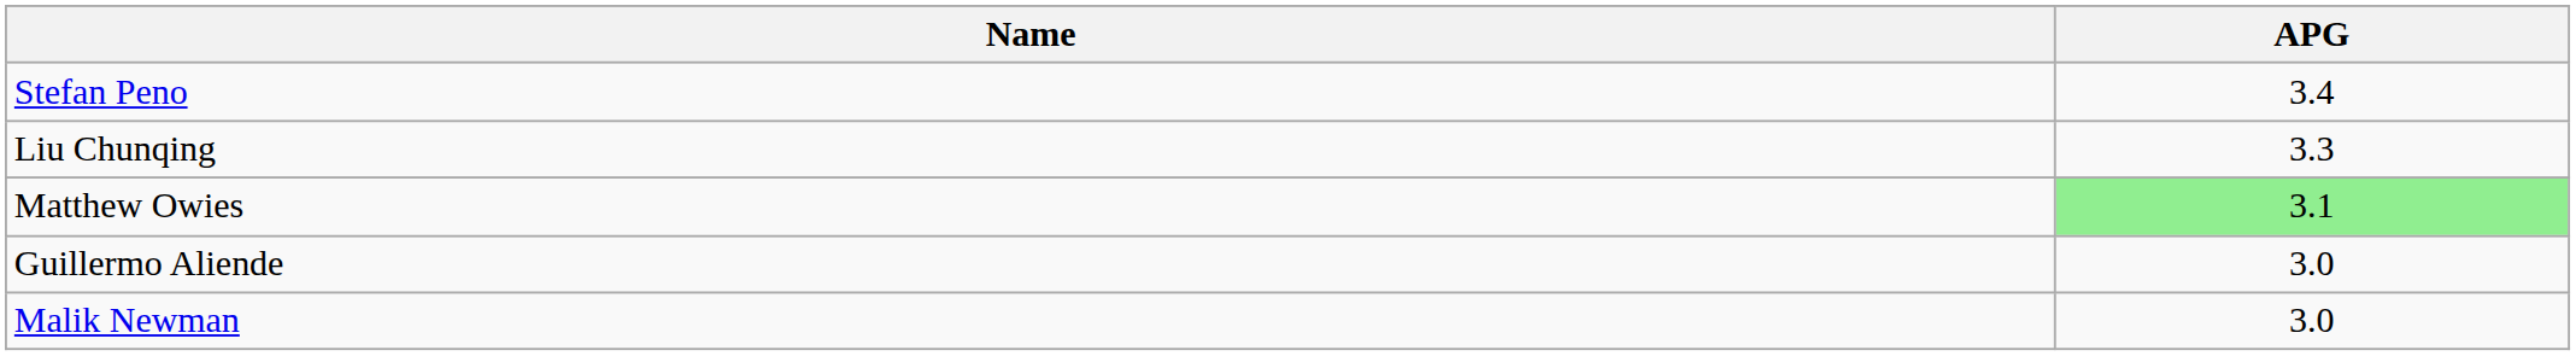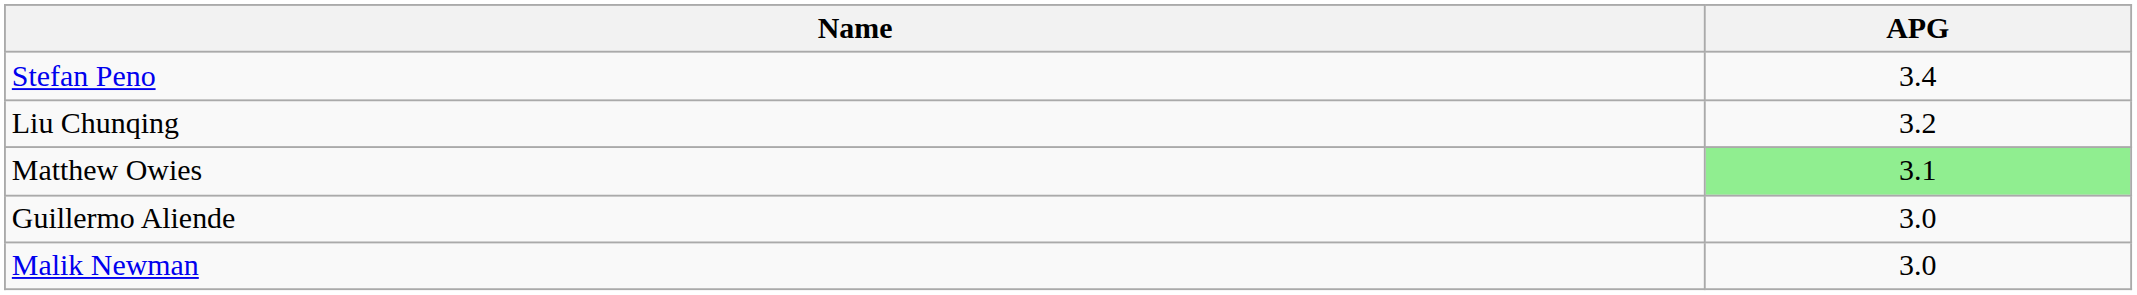Liu Chunqing | APG: 3.3 -> 3.2
